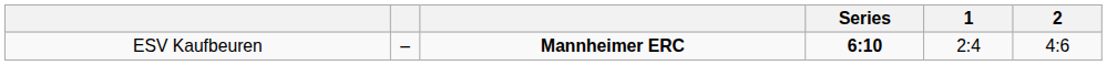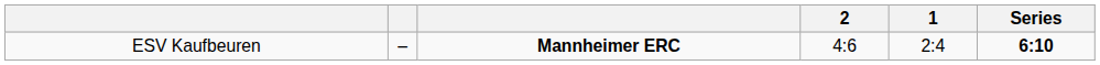columns swapped: Series <-> 2
